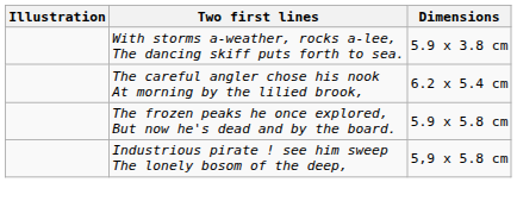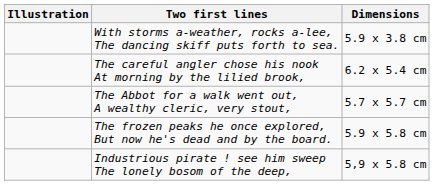+ row: The Abbot for a walk went out, A wealthy cleric, very stout, | 5.7 x 5.7 cm
